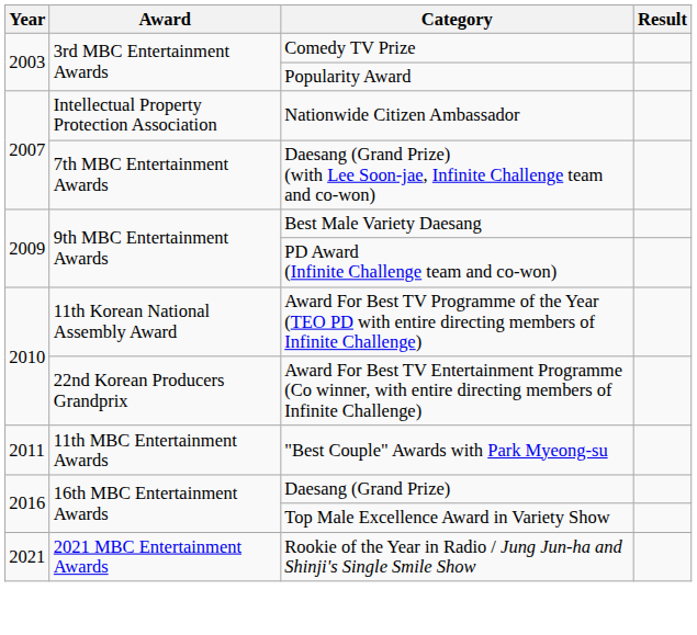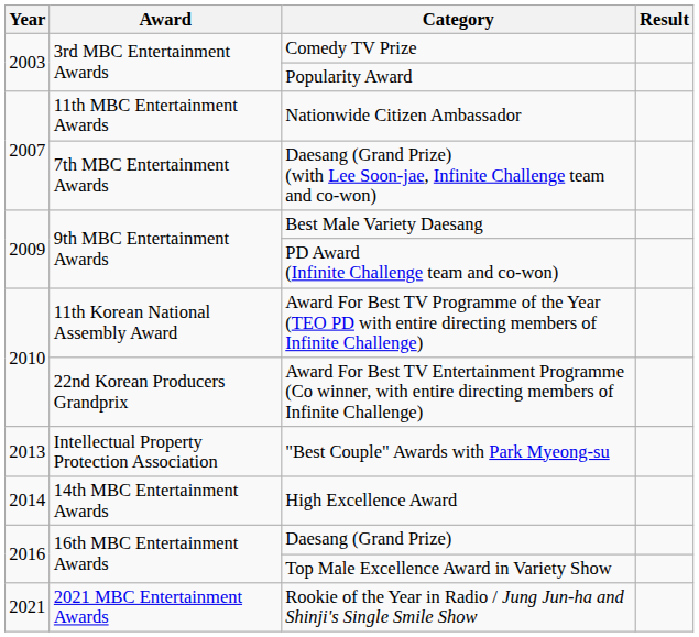Nationwide Citizen Ambassador | Award: Intellectual Property Protection Association -> 11th MBC Entertainment Awards
"Best Couple" Awards with Park Myeong-su | Year: 2011 -> 2013
"Best Couple" Awards with Park Myeong-su | Award: 11th MBC Entertainment Awards -> Intellectual Property Protection Association
+ row: 2014 | 14th MBC Entertainment Awards | High Excellence Award
